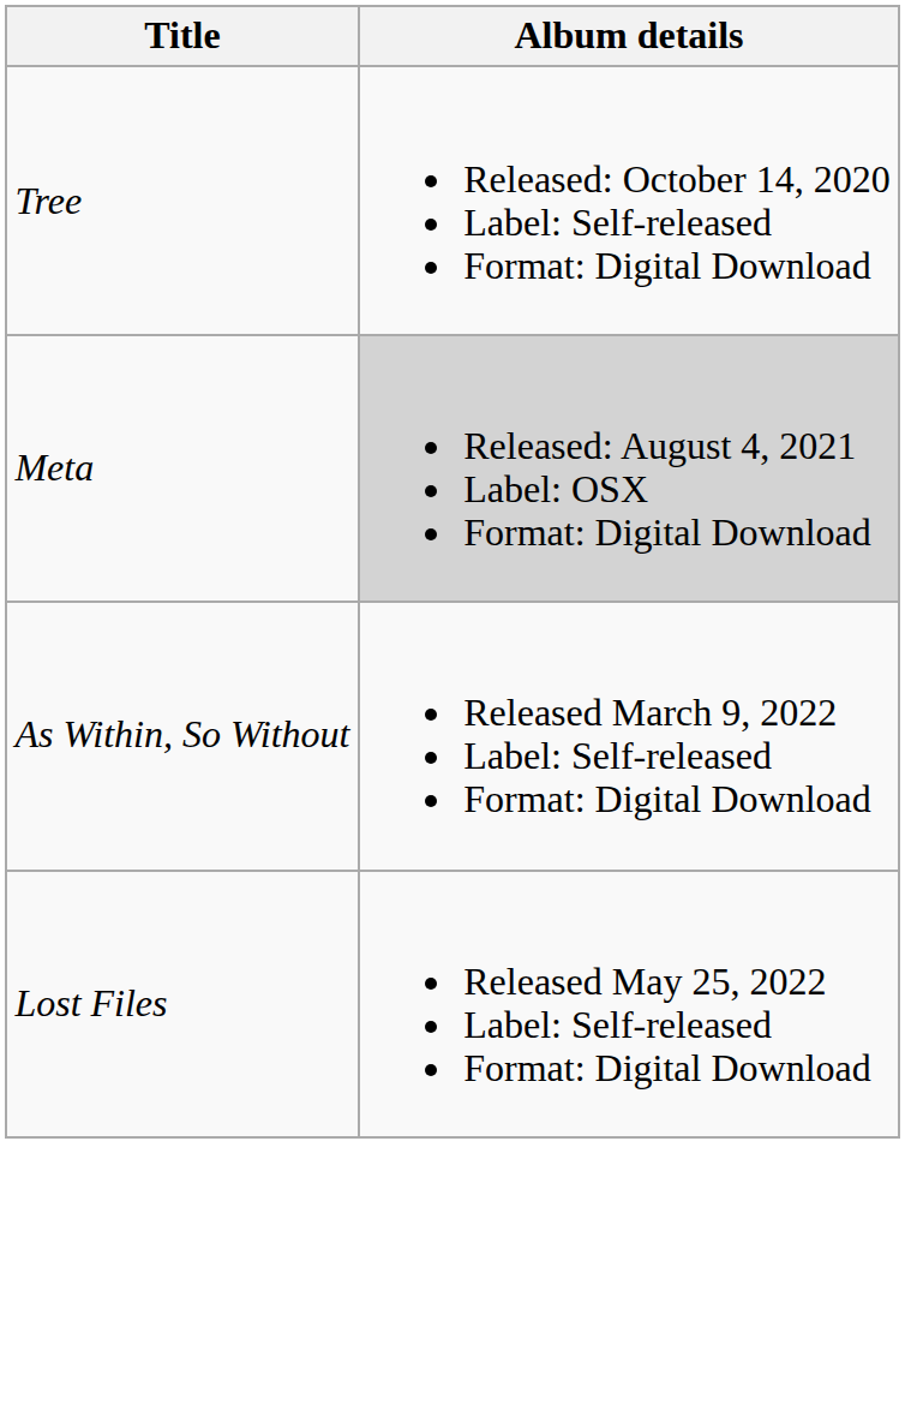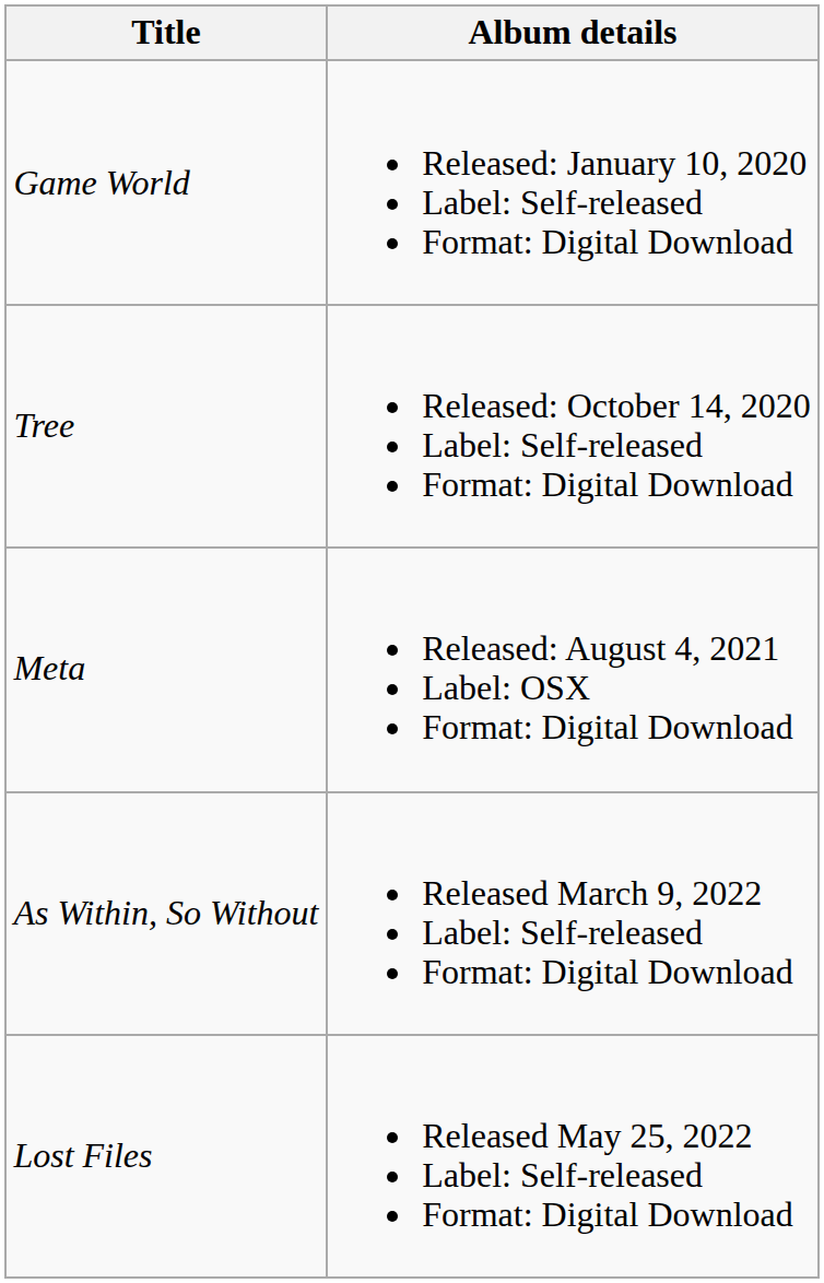+ row: Game World | Released: January 10, 2020 Label: Self-released Format: Digital Download
Meta | Album details: lightgrey background -> no background
